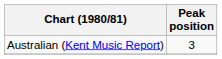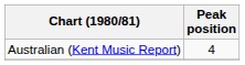Australian (Kent Music Report) | Peak position: 3 -> 4
